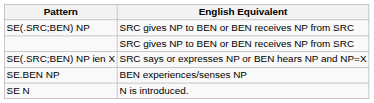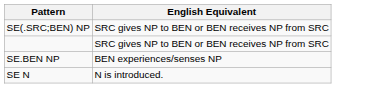- row: SE(.SRC;BEN) NP ien X | SRC says or expresses NP or BEN hears NP and NP=X
